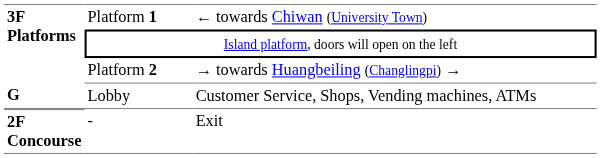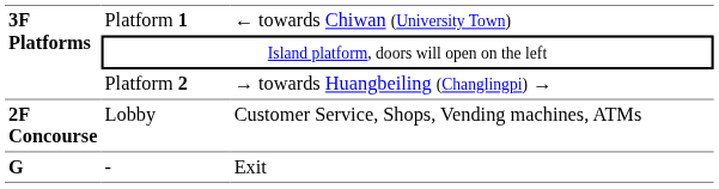Lobby | column 1: G -> 2F Concourse
- | column 1: 2F Concourse -> G
